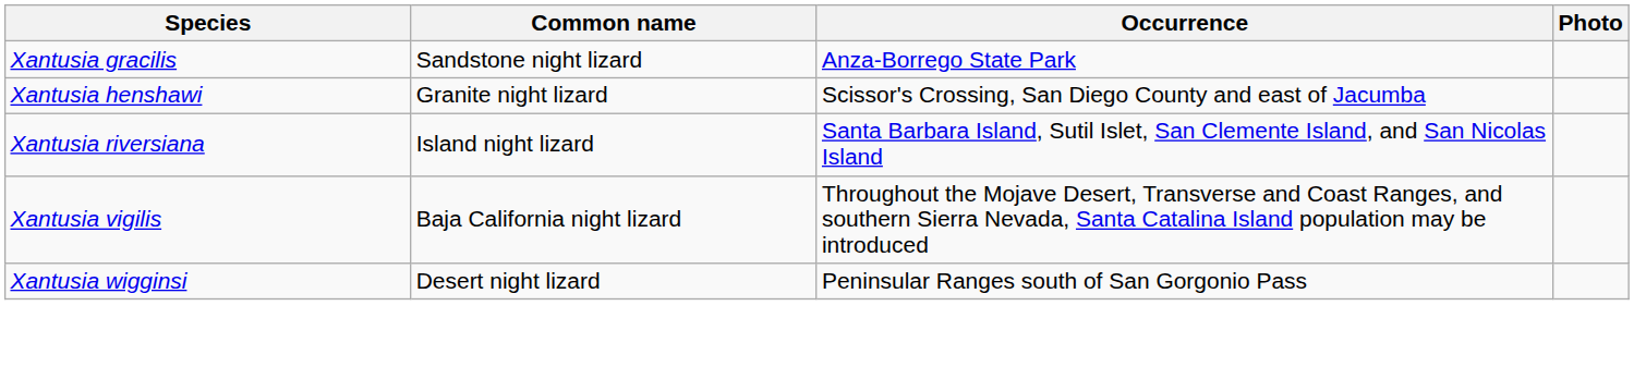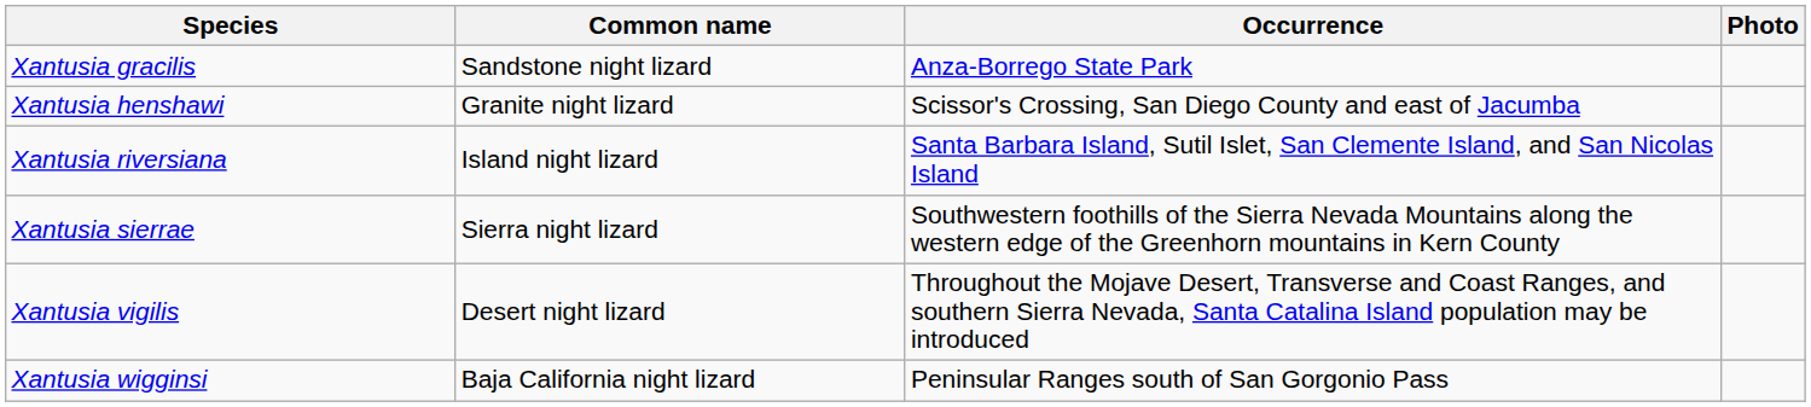+ row: Xantusia sierrae | Sierra night lizard | Southwestern foothills of the Sierra Nevada Mountains along the western edge of the Greenhorn mountains in Kern County
Xantusia vigilis | Common name: Baja California night lizard -> Desert night lizard
Xantusia wigginsi | Common name: Desert night lizard -> Baja California night lizard
